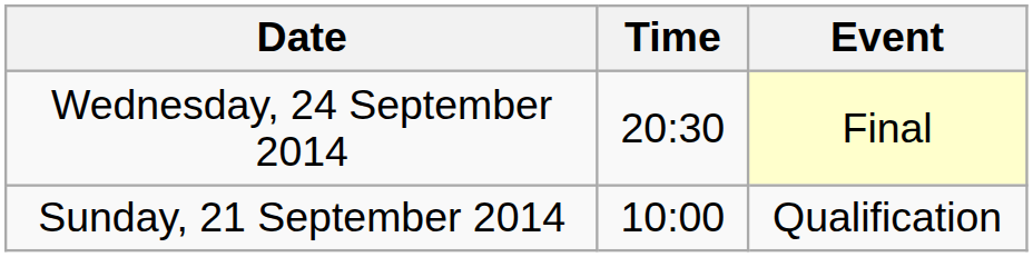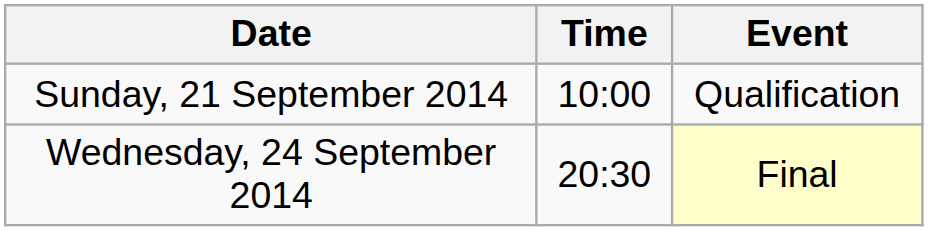rows swapped: Sunday, 21 September 2014 <-> Wednesday, 24 September 2014
